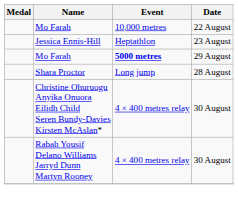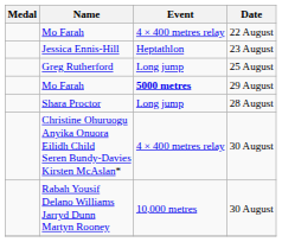Mo Farah / 22 August | Event: 10,000 metres -> 4 × 400 metres relay
+ row: Greg Rutherford | Long jump | 25 August
Rabah Yousif Delano Williams Jarryd Dunn Martyn Rooney | Event: 4 × 400 metres relay -> 10,000 metres
